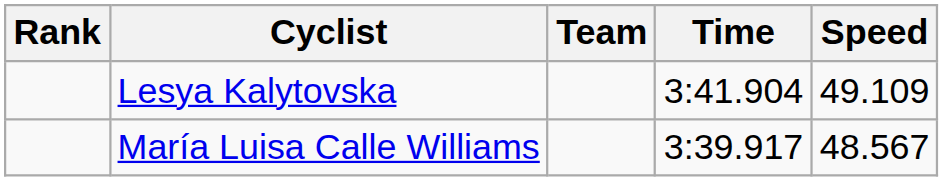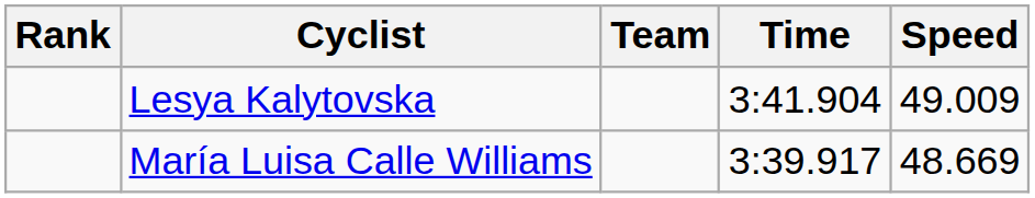Lesya Kalytovska | Speed: 49.109 -> 49.009
María Luisa Calle Williams | Speed: 48.567 -> 48.669
